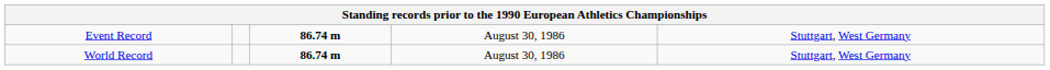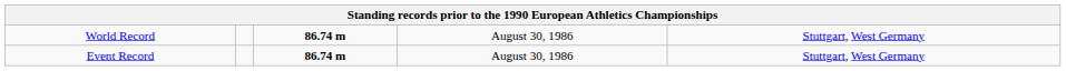rows swapped: World Record <-> Event Record
